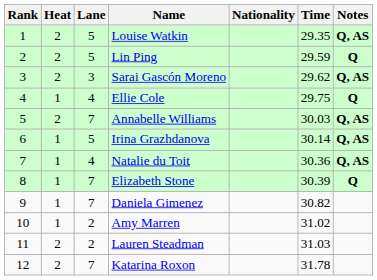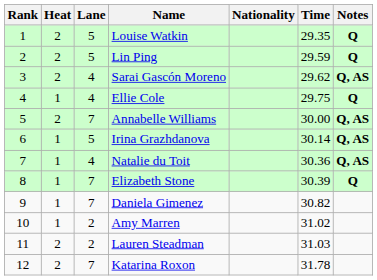Louise Watkin | Notes: Q, AS -> Q
Sarai Gascón Moreno | Lane: 3 -> 4
Annabelle Williams | Time: 30.03 -> 30.00
